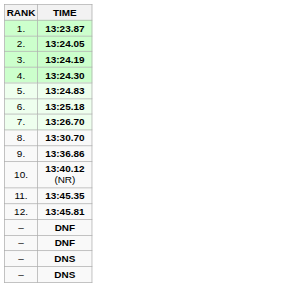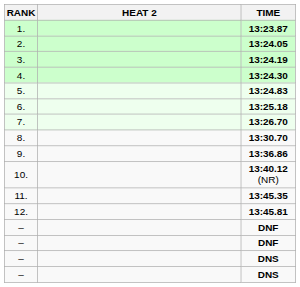+ column: HEAT 2
